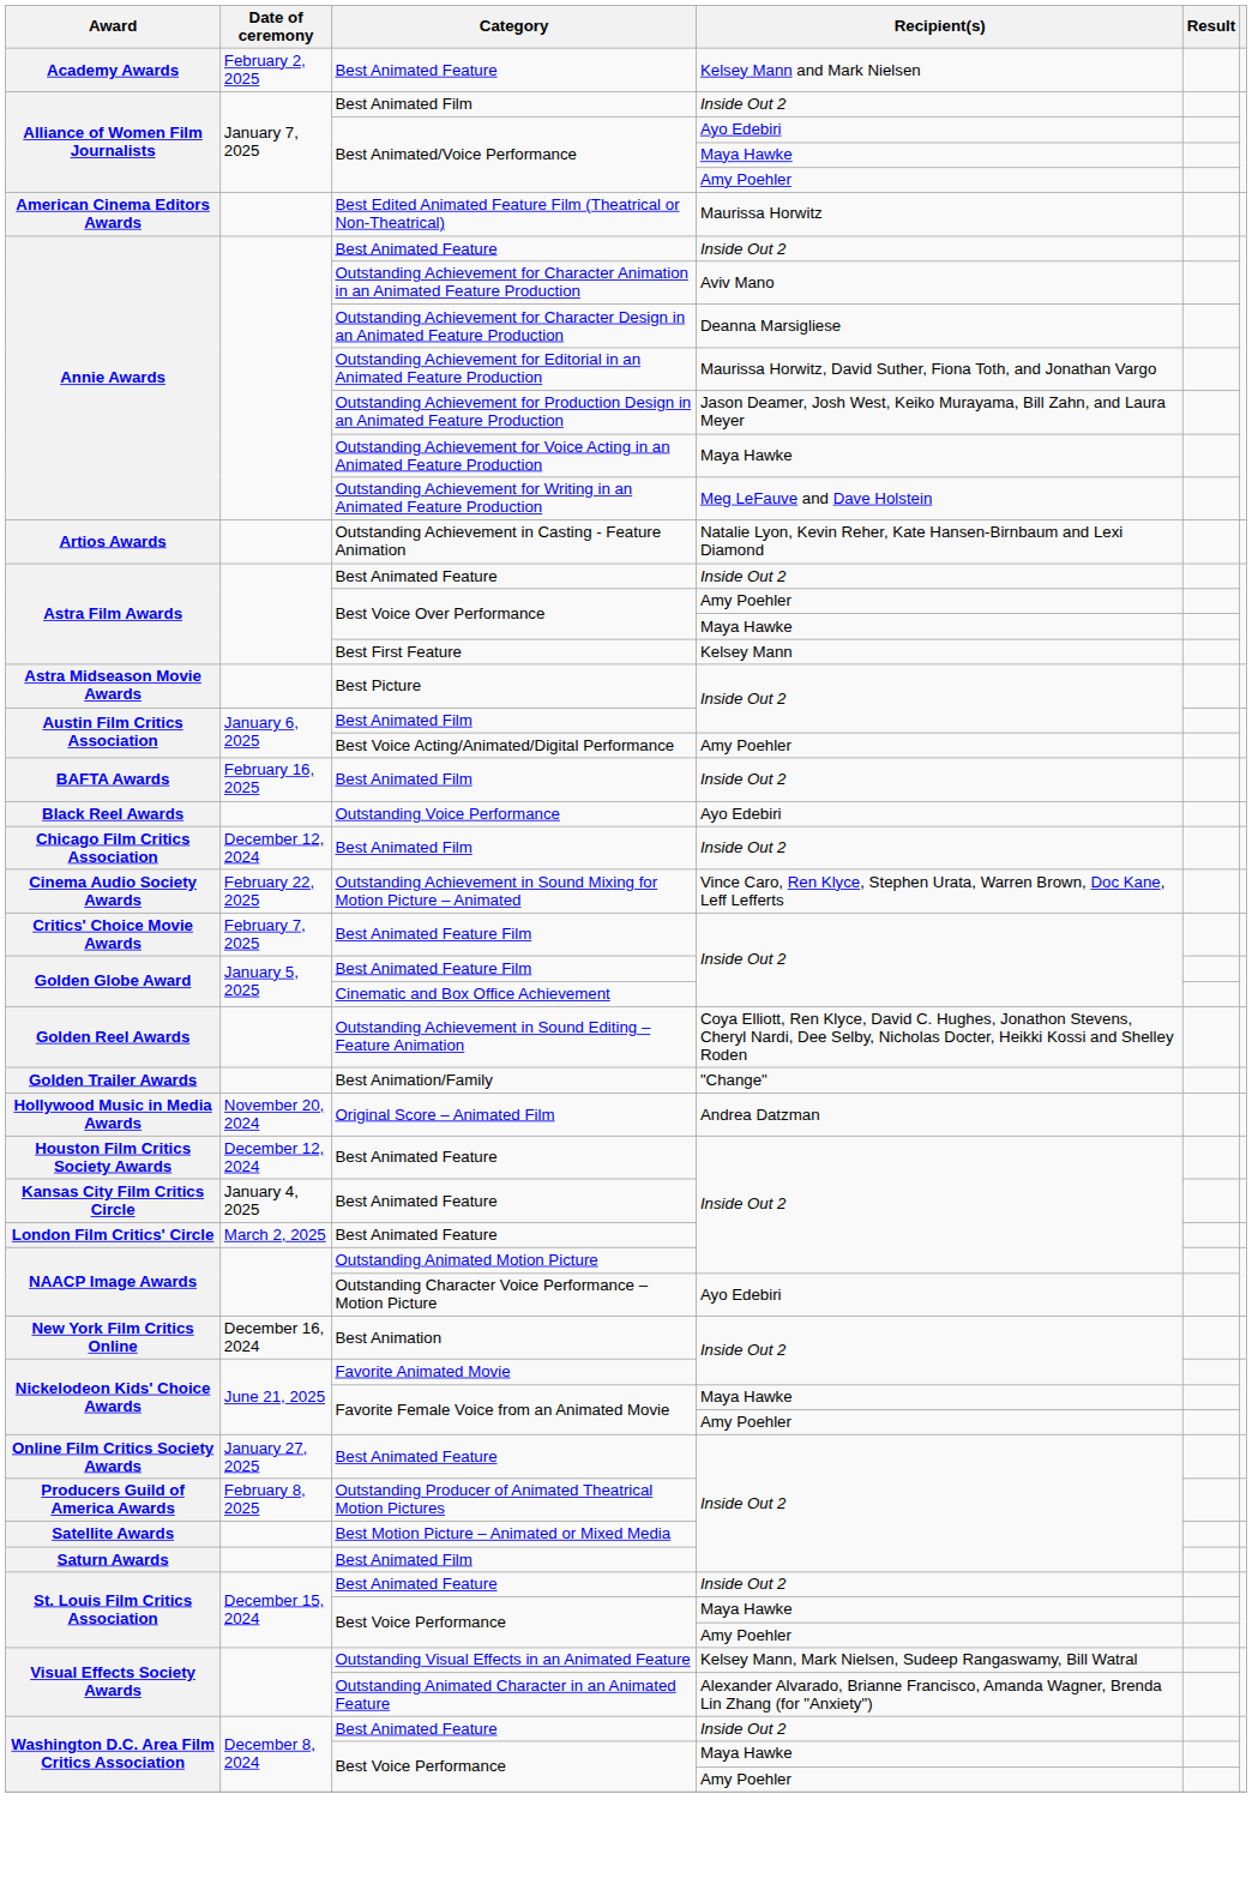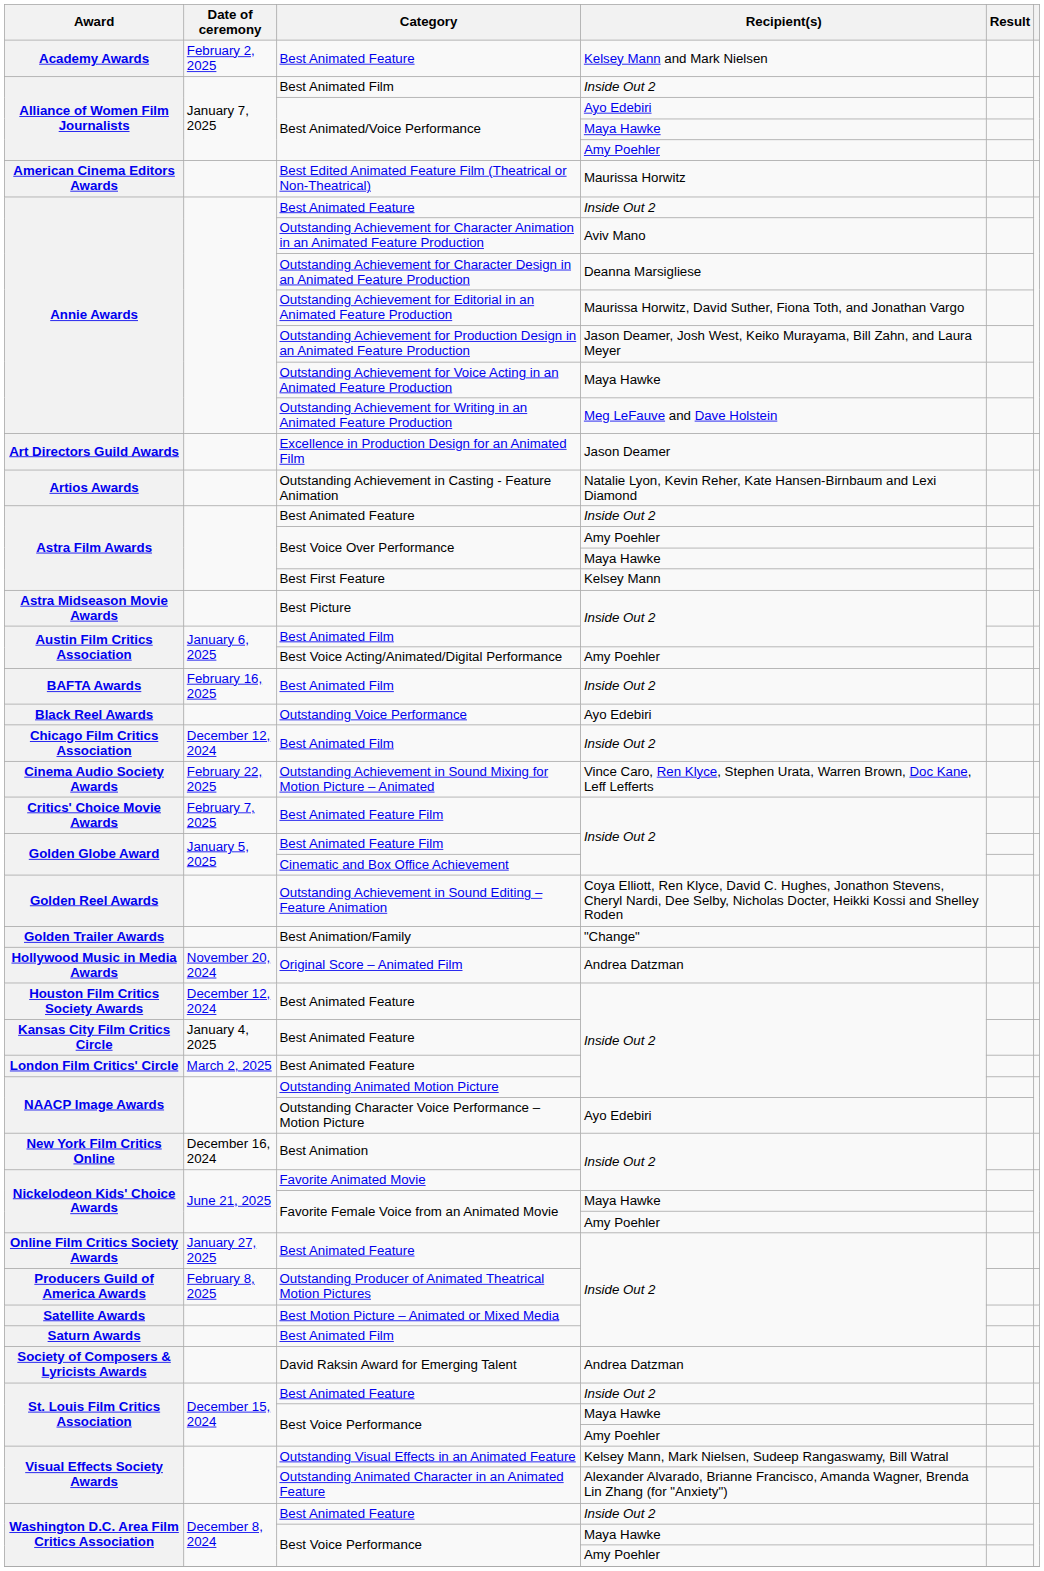+ row: Art Directors Guild Awards | Excellence in Production Design for an Animated Film | Jason Deamer
+ row: Society of Composers & Lyricists Awards | David Raksin Award for Emerging Talent | Andrea Datzman
